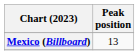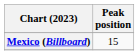Mexico (Billboard) | Peak position: 13 -> 15
